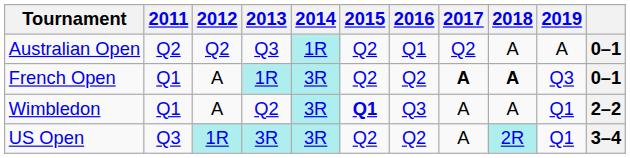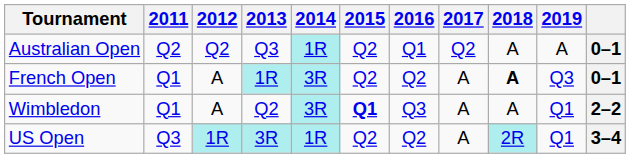French Open | 2017: bold -> normal
US Open | 2014: 3R -> 1R
